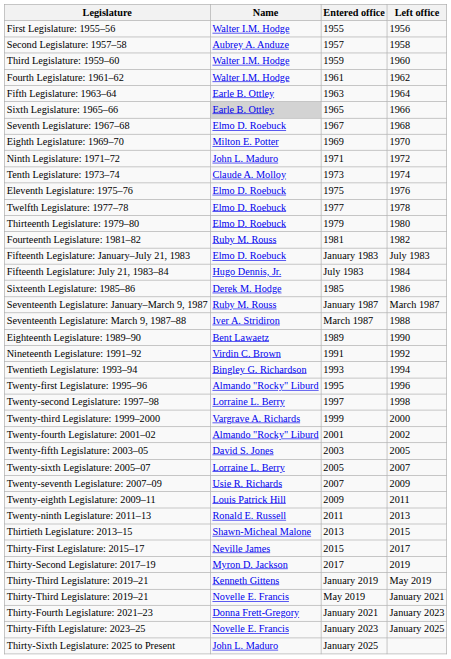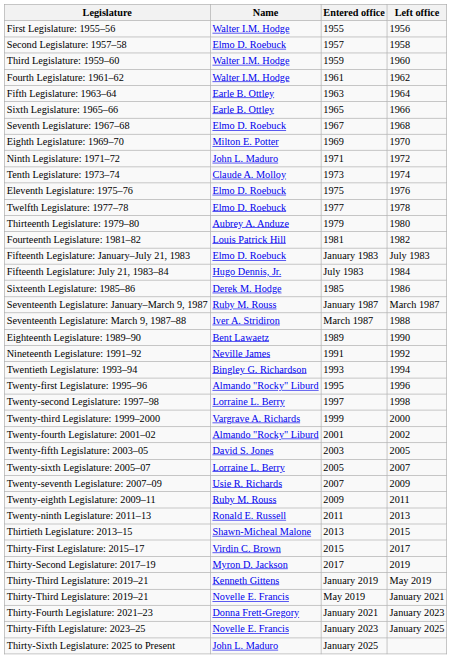Second Legislature: 1957–58 | Name: Aubrey A. Anduze -> Elmo D. Roebuck
Sixth Legislature: 1965–66 | Name: lightgrey background -> no background
Thirteenth Legislature: 1979–80 | Name: Elmo D. Roebuck -> Aubrey A. Anduze
Fourteenth Legislature: 1981–82 | Name: Ruby M. Rouss -> Louis Patrick Hill
Nineteenth Legislature: 1991–92 | Name: Virdin C. Brown -> Neville James
Twenty-eighth Legislature: 2009–11 | Name: Louis Patrick Hill -> Ruby M. Rouss
Thirty-First Legislature: 2015–17 | Name: Neville James -> Virdin C. Brown
